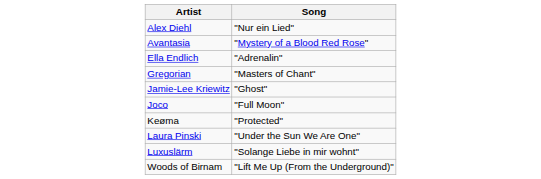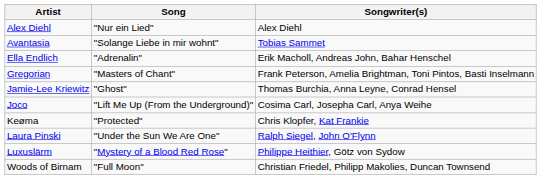+ column: Songwriter(s) | Alex Diehl | Tobias Sammet | Erik Macholl, Andreas John, Bahar Henschel | Frank Peterson, Amelia Brightman, Toni Pintos, Basti Inselmann | Thomas Burchia, Anna Leyne, Conrad Hensel | Cosima Carl, Josepha Carl, Anya Weihe | Chris Klopfer, Kat Frankie | Ralph Siegel, John O'Flynn | Philippe Heithier, Götz von Sydow | Christian Friedel, Philipp Makolies, Duncan Townsend
Avantasia | Song: "Mystery of a Blood Red Rose" -> "Solange Liebe in mir wohnt"
Joco | Song: "Full Moon" -> "Lift Me Up (From the Underground)"
Luxuslärm | Song: "Solange Liebe in mir wohnt" -> "Mystery of a Blood Red Rose"
Woods of Birnam | Song: "Lift Me Up (From the Underground)" -> "Full Moon"
